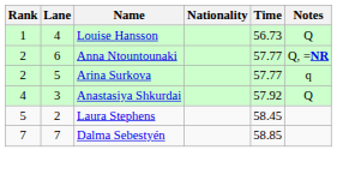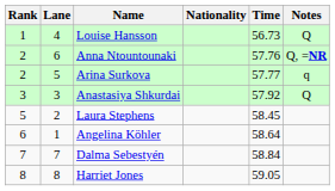Anna Ntountounaki | Time: 57.77 -> 57.76
Anastasiya Shkurdai | Rank: 4 -> 3
+ row: 6 | 1 | Angelina Köhler | 58.64
Dalma Sebestyén | Time: 58.85 -> 58.84
+ row: 8 | 8 | Harriet Jones | 59.05
